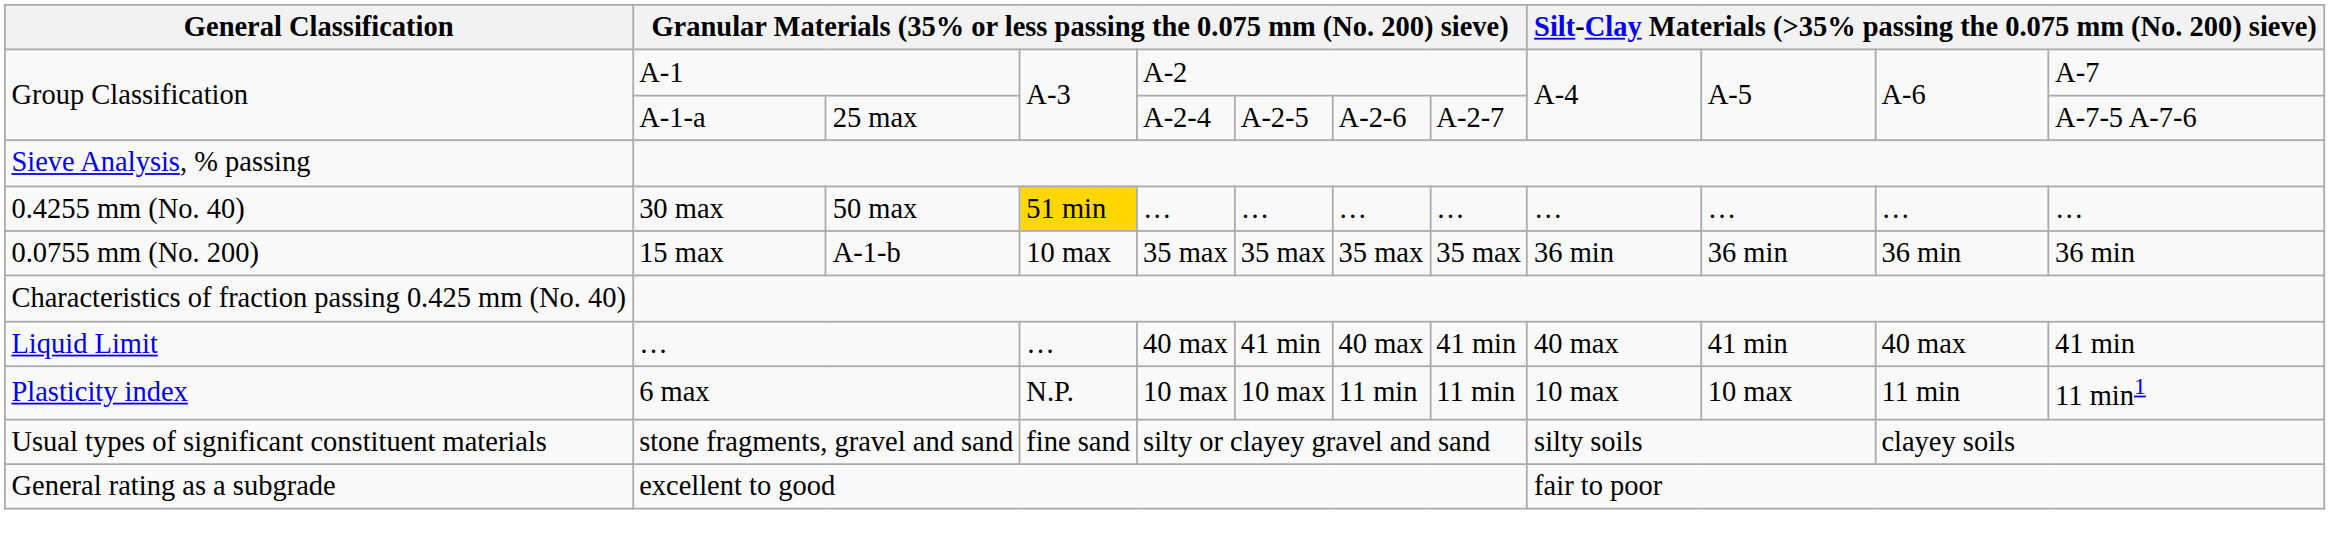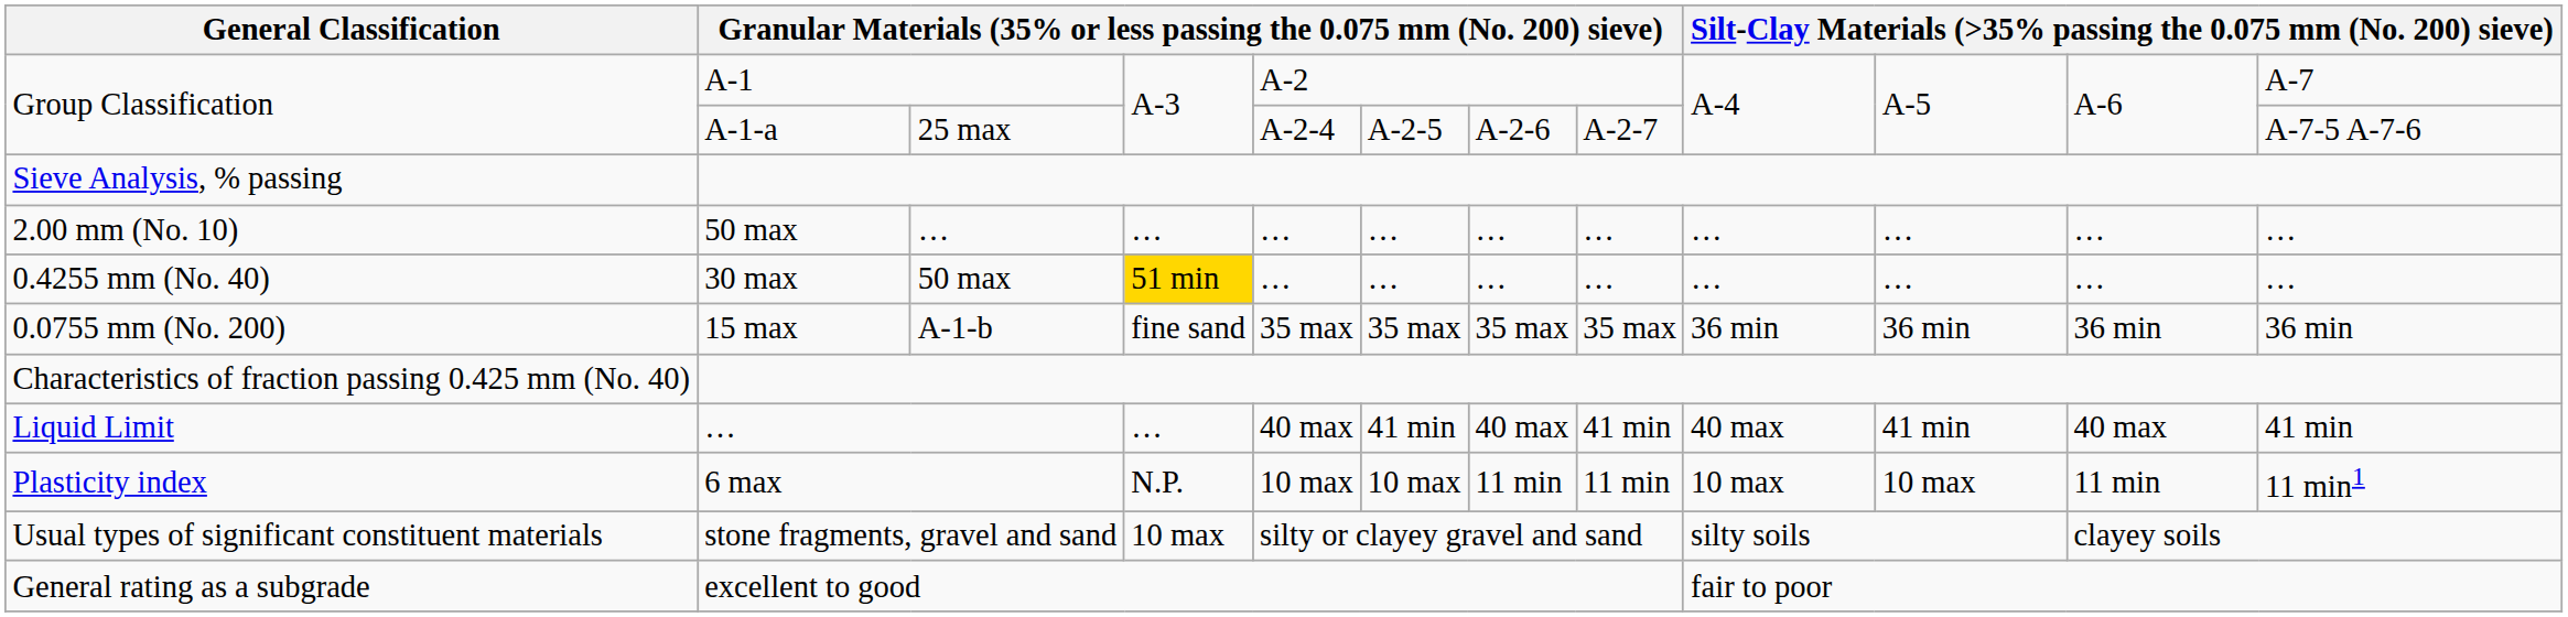+ row: 2.00 mm (No. 10) | 50 max | … | … | … | … | … | … | … | … | … | …
0.0755 mm (No. 200) | column 4: 10 max -> fine sand
Usual types of significant constituent materials | column 4: fine sand -> 10 max
